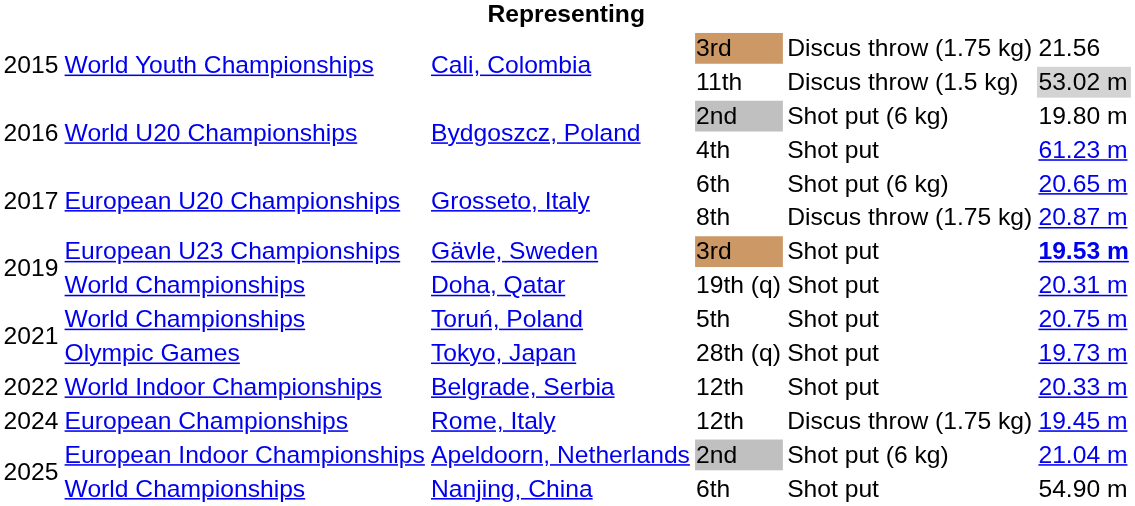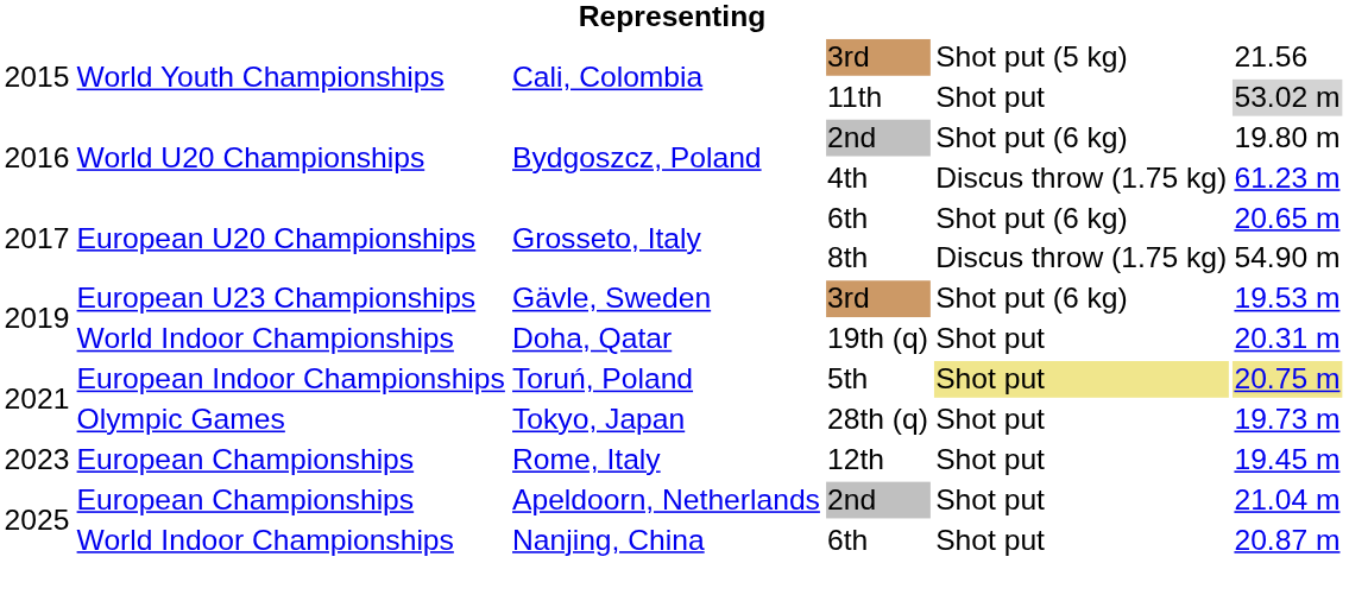Cali, Colombia / 3rd | column 5: Discus throw (1.75 kg) -> Shot put (5 kg)
Cali, Colombia / 11th | column 5: Discus throw (1.5 kg) -> Shot put
Bydgoszcz, Poland / 4th | column 5: Shot put -> Discus throw (1.75 kg)
Grosseto, Italy / 8th | column 6: 20.87 m -> 54.90 m
Gävle, Sweden | column 5: Shot put -> Shot put (6 kg)
Gävle, Sweden | column 6: bold -> normal
Doha, Qatar | column 2: World Championships -> World Indoor Championships
Toruń, Poland | column 2: World Championships -> European Indoor Championships
Toruń, Poland | column 5: no background -> khaki background
Toruń, Poland | column 6: no background -> khaki background
- row: 2022 | World Indoor Championships | Belgrade, Serbia | 12th | Shot put | 20.33 m
Rome, Italy | column 1: 2024 -> 2023
Rome, Italy | column 5: Discus throw (1.75 kg) -> Shot put
Apeldoorn, Netherlands | column 2: European Indoor Championships -> European Championships
Apeldoorn, Netherlands | column 5: Shot put (6 kg) -> Shot put
Nanjing, China | column 2: World Championships -> World Indoor Championships
Nanjing, China | column 6: 54.90 m -> 20.87 m
